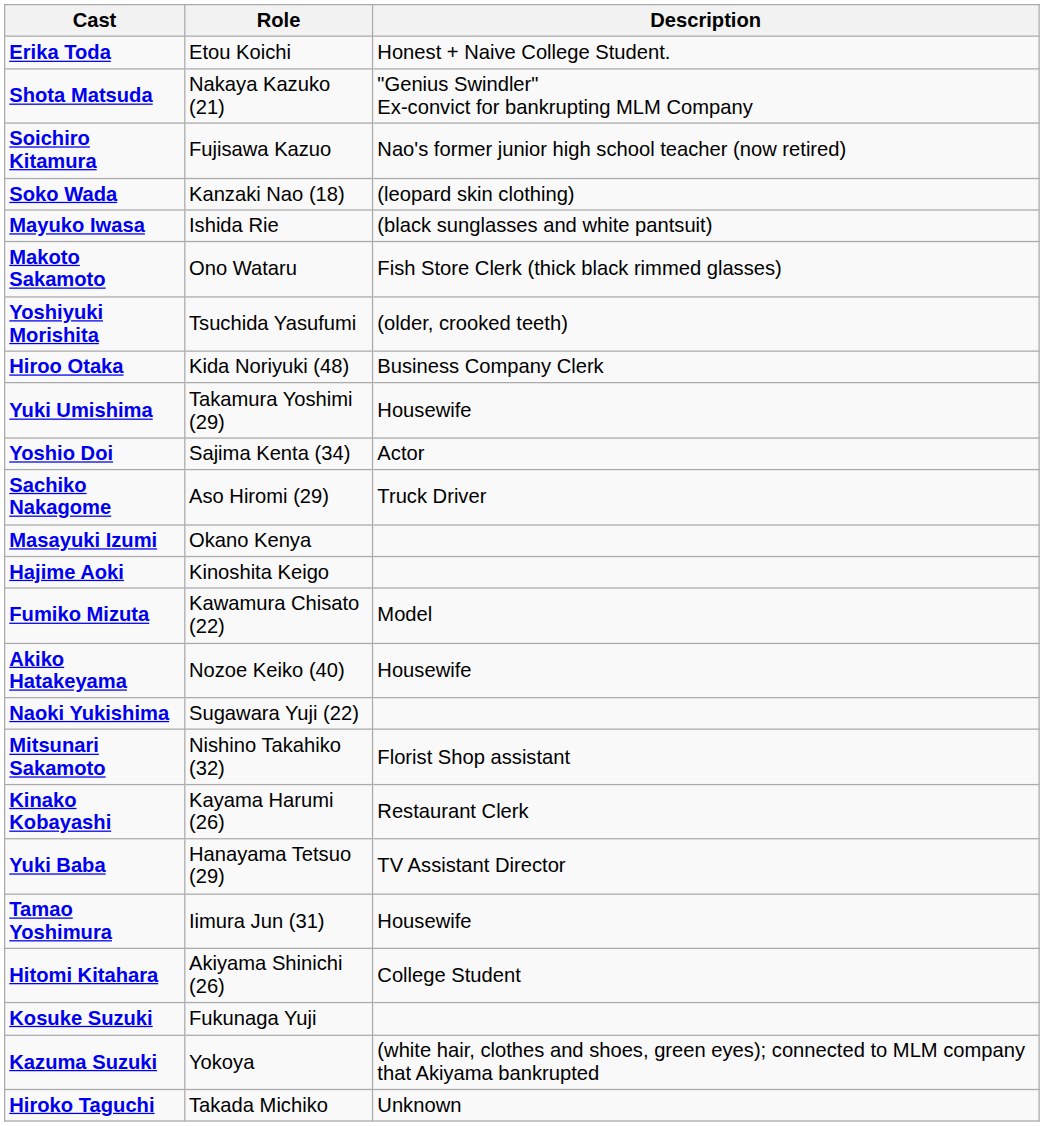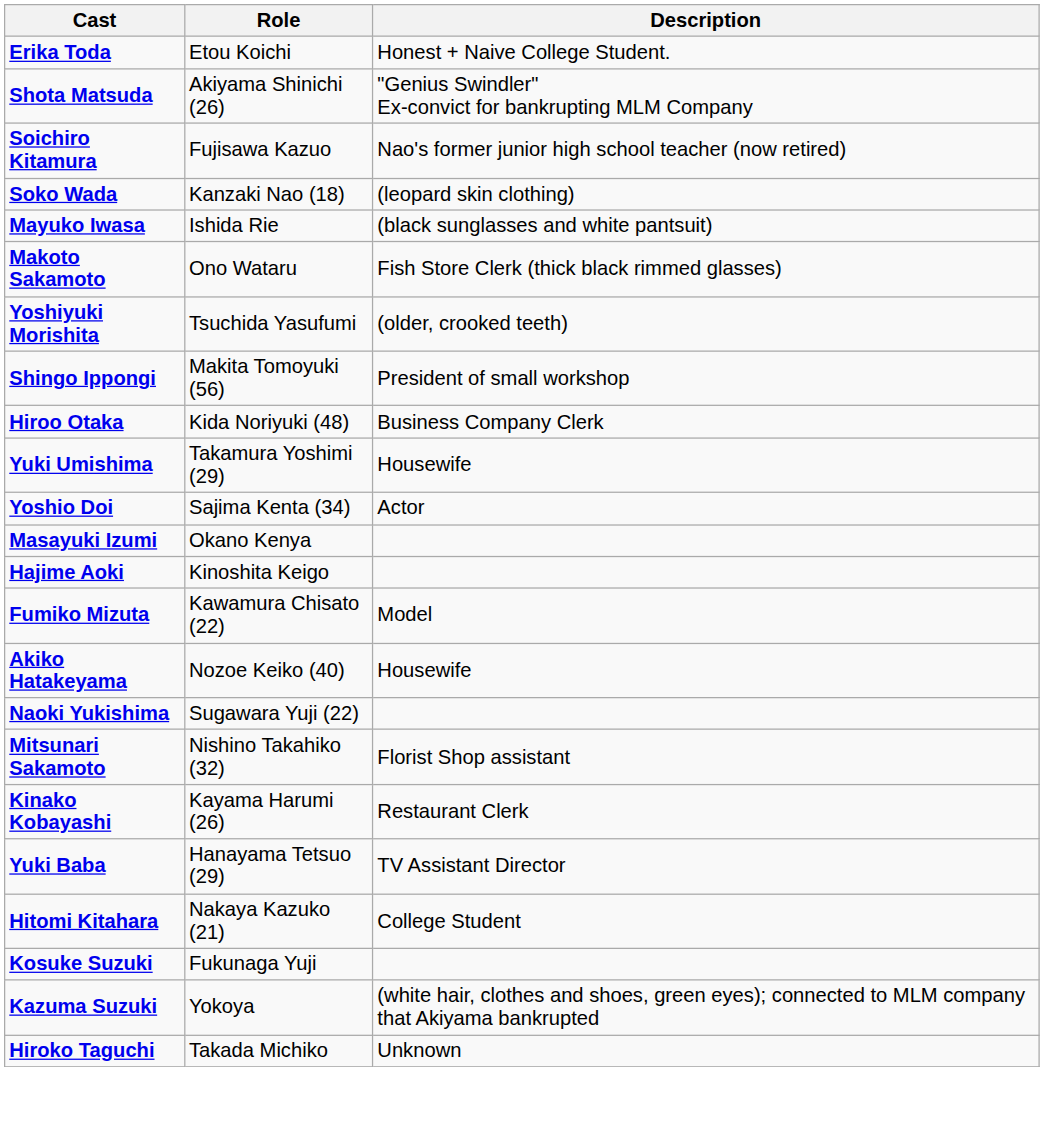Shota Matsuda | Role: Nakaya Kazuko (21) -> Akiyama Shinichi (26)
+ row: Shingo Ippongi | Makita Tomoyuki (56) | President of small workshop
- row: Sachiko Nakagome | Aso Hiromi (29) | Truck Driver
- row: Tamao Yoshimura | Iimura Jun (31) | Housewife
Hitomi Kitahara | Role: Akiyama Shinichi (26) -> Nakaya Kazuko (21)
